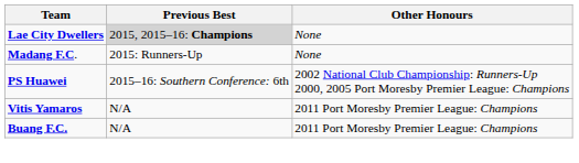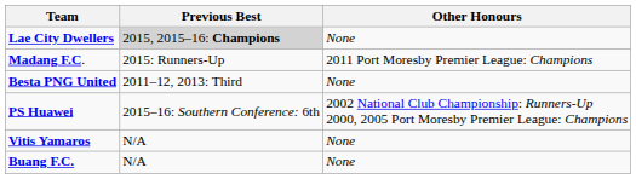Madang F.C. | Other Honours: None -> 2011 Port Moresby Premier League: Champions
+ row: Besta PNG United | 2011–12, 2013: Third | None
Vitis Yamaros | Other Honours: 2011 Port Moresby Premier League: Champions -> None
Buang F.C. | Other Honours: 2011 Port Moresby Premier League: Champions -> None
